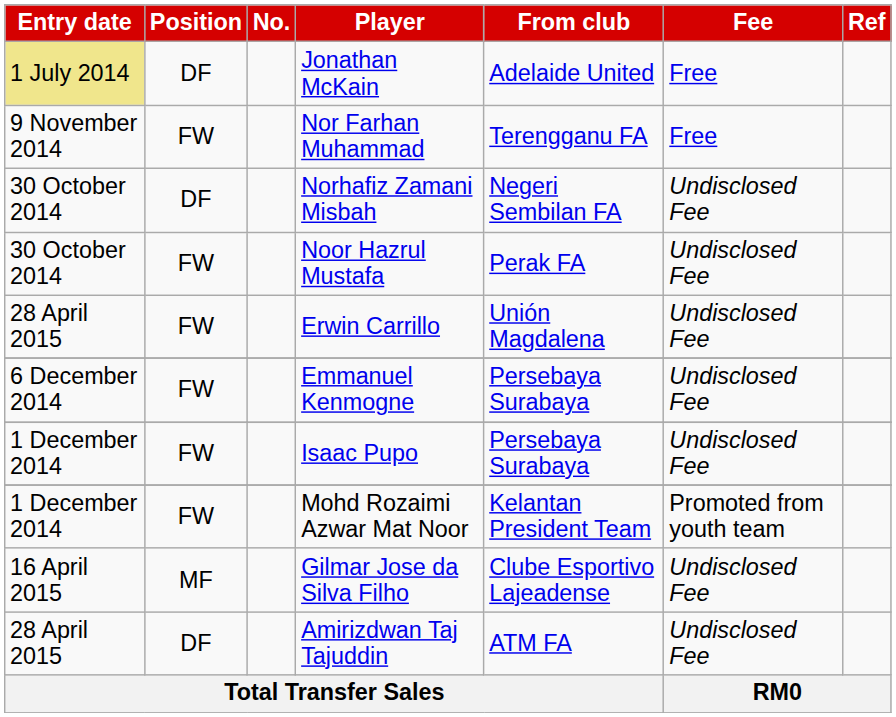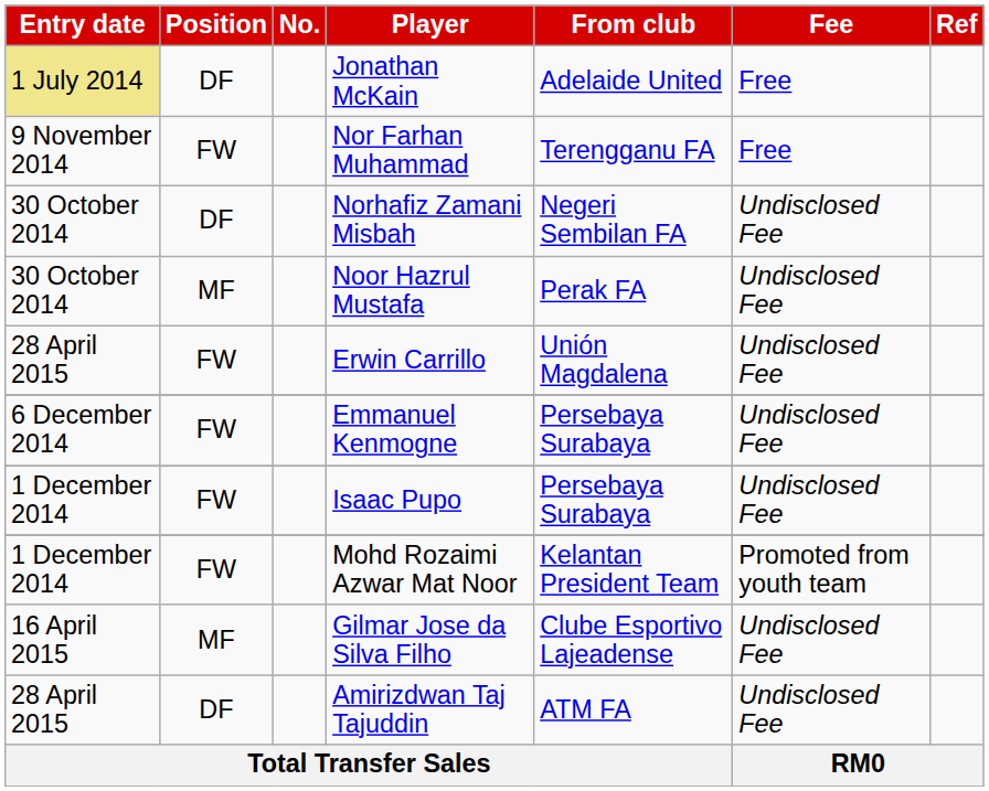Noor Hazrul Mustafa | Position: FW -> MF
